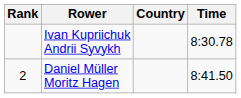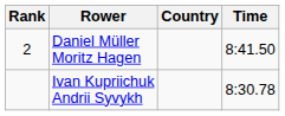rows swapped: Ivan Kupriichuk Andrii Syvykh <-> Daniel Müller Moritz Hagen
